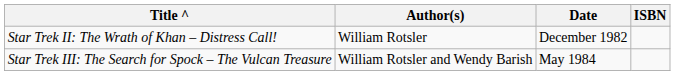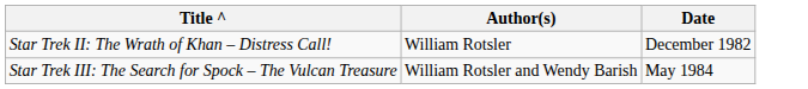- column: ISBN
